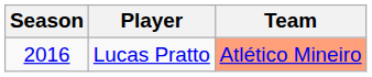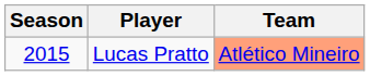Lucas Pratto | Season: 2016 -> 2015
